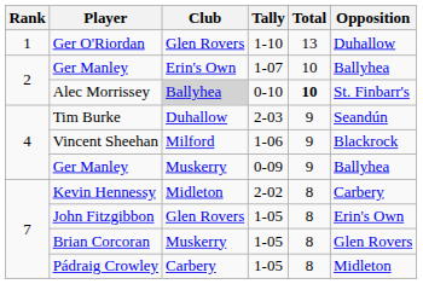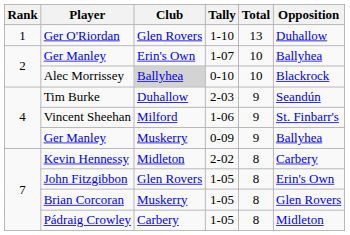Alec Morrissey | Total: bold -> normal
Alec Morrissey | Opposition: St. Finbarr's -> Blackrock
Vincent Sheehan | Opposition: Blackrock -> St. Finbarr's
